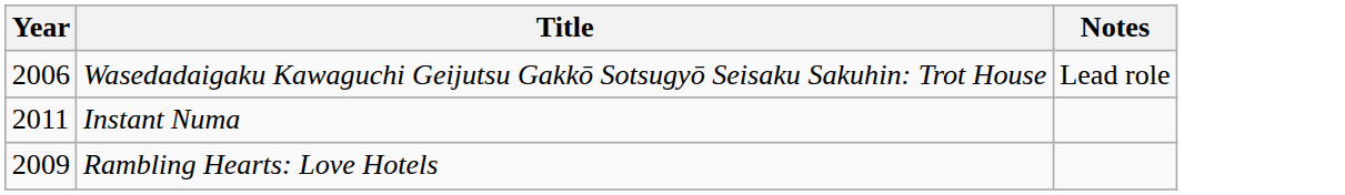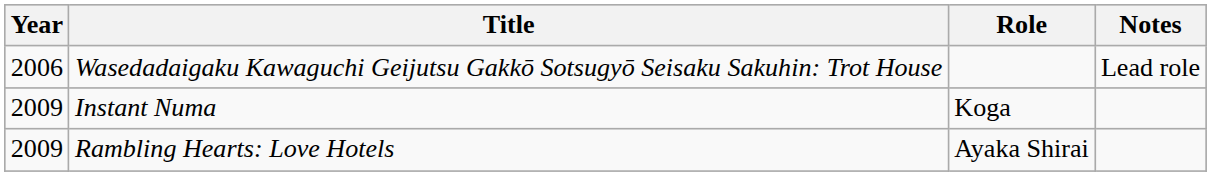+ column: Role | Koga | Ayaka Shirai
Instant Numa | Year: 2011 -> 2009
